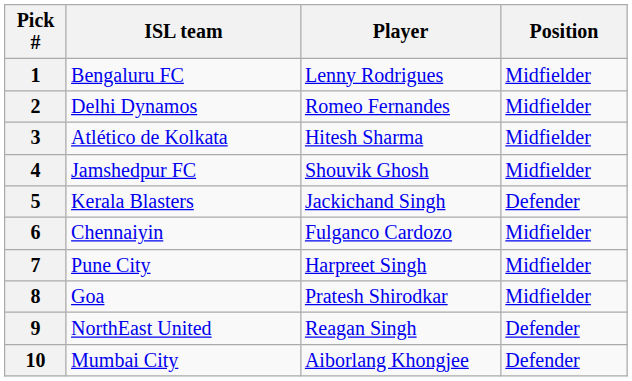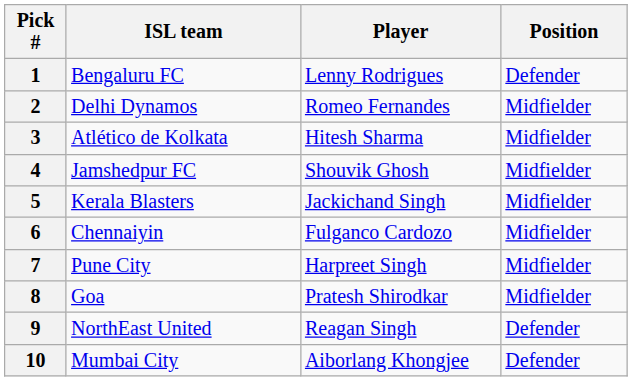1 | Position: Midfielder -> Defender
5 | Position: Defender -> Midfielder
